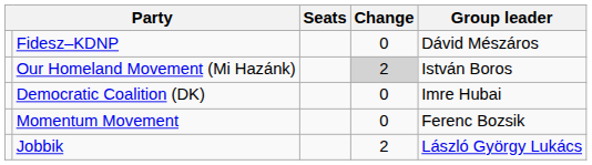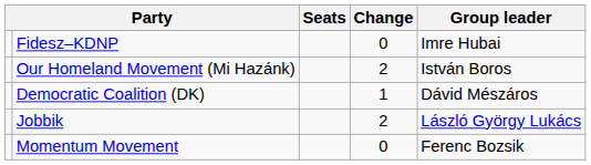Fidesz–KDNP | Group leader: Dávid Mészáros -> Imre Hubai
Our Homeland Movement (Mi Hazánk) | Change: lightgrey background -> no background
Democratic Coalition (DK) | Change: 0 -> 1
Democratic Coalition (DK) | Group leader: Imre Hubai -> Dávid Mészáros
rows swapped: Jobbik <-> Momentum Movement
